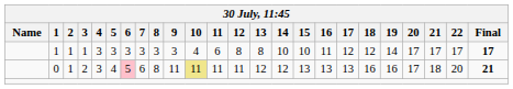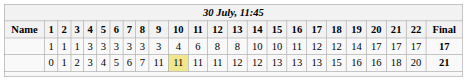0 | 6: pink background -> no background
0 | 8: 8 -> 7
0 | 18: 16 -> 15
0 | 20: 17 -> 16
